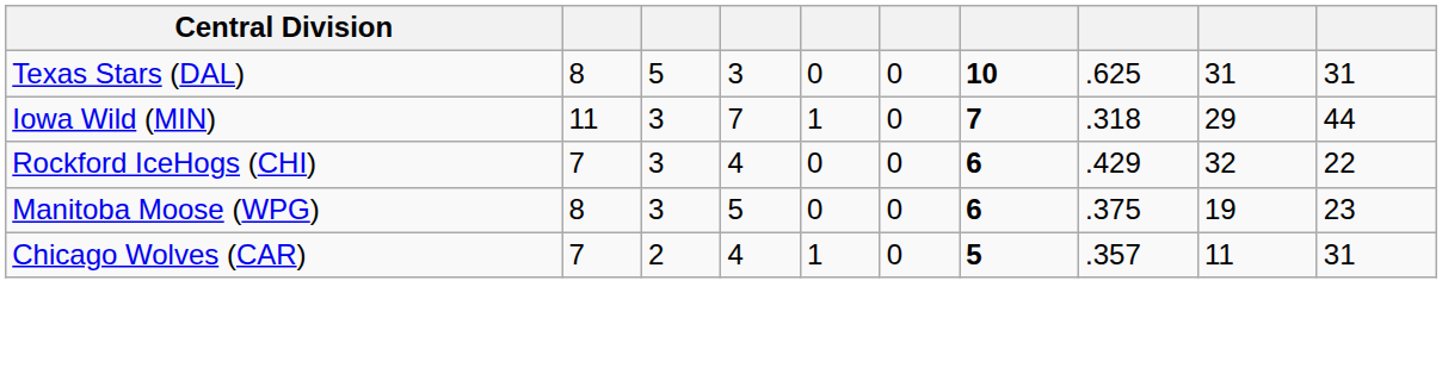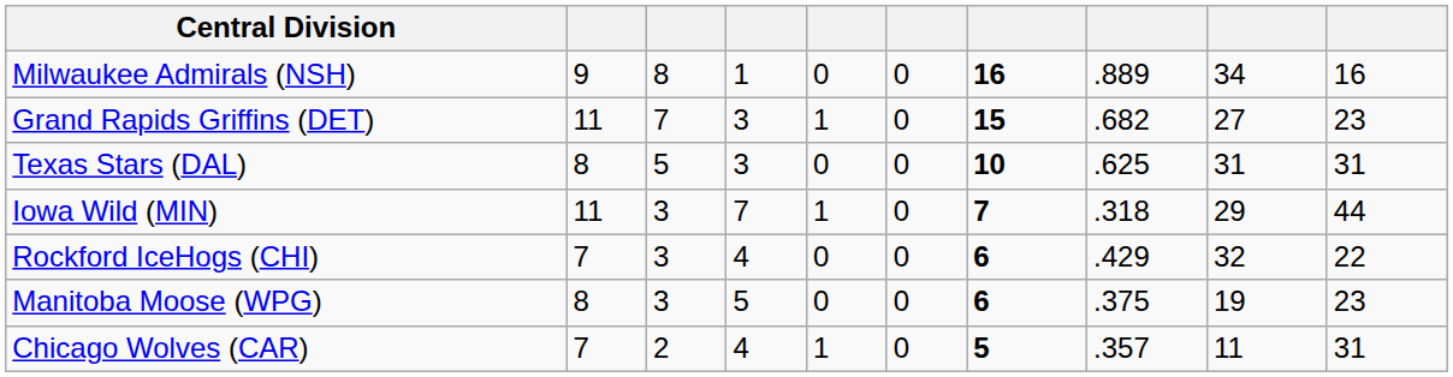+ row: Milwaukee Admirals (NSH) | 9 | 8 | 1 | 0 | 0 | 16 | .889 | 34 | 16
+ row: Grand Rapids Griffins (DET) | 11 | 7 | 3 | 1 | 0 | 15 | .682 | 27 | 23
